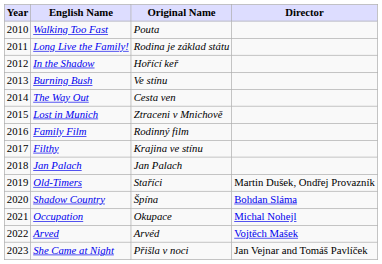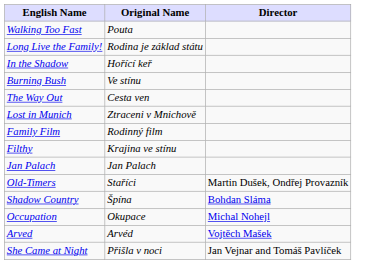- column: Year | 2010 | 2011 | 2012 | 2013 | 2014 | 2015 | 2016 | 2017 | 2018 | 2019 | 2020 | 2021 | 2022 | 2023
